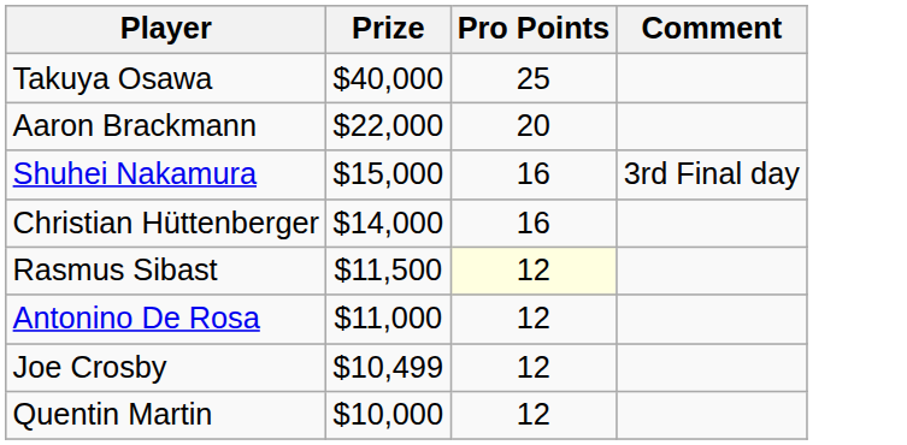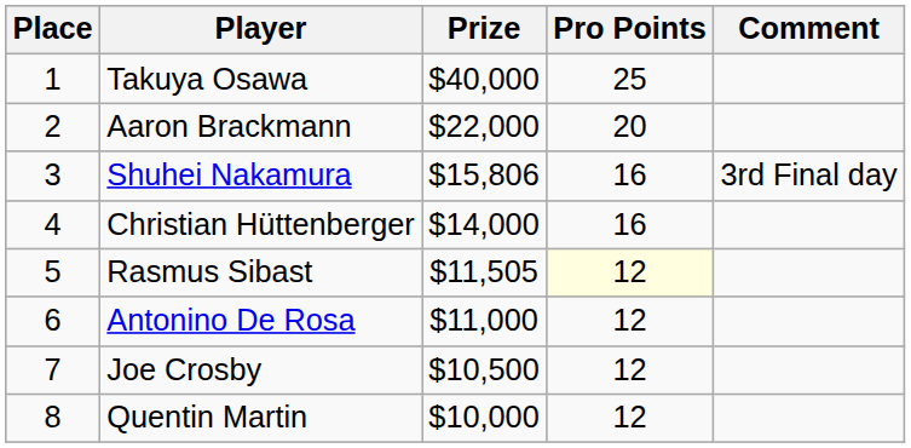+ column: Place | 1 | 2 | 3 | 4 | 5 | 6 | 7 | 8
Shuhei Nakamura | Prize: $15,000 -> $15,806
Rasmus Sibast | Prize: $11,500 -> $11,505
Joe Crosby | Prize: $10,499 -> $10,500
